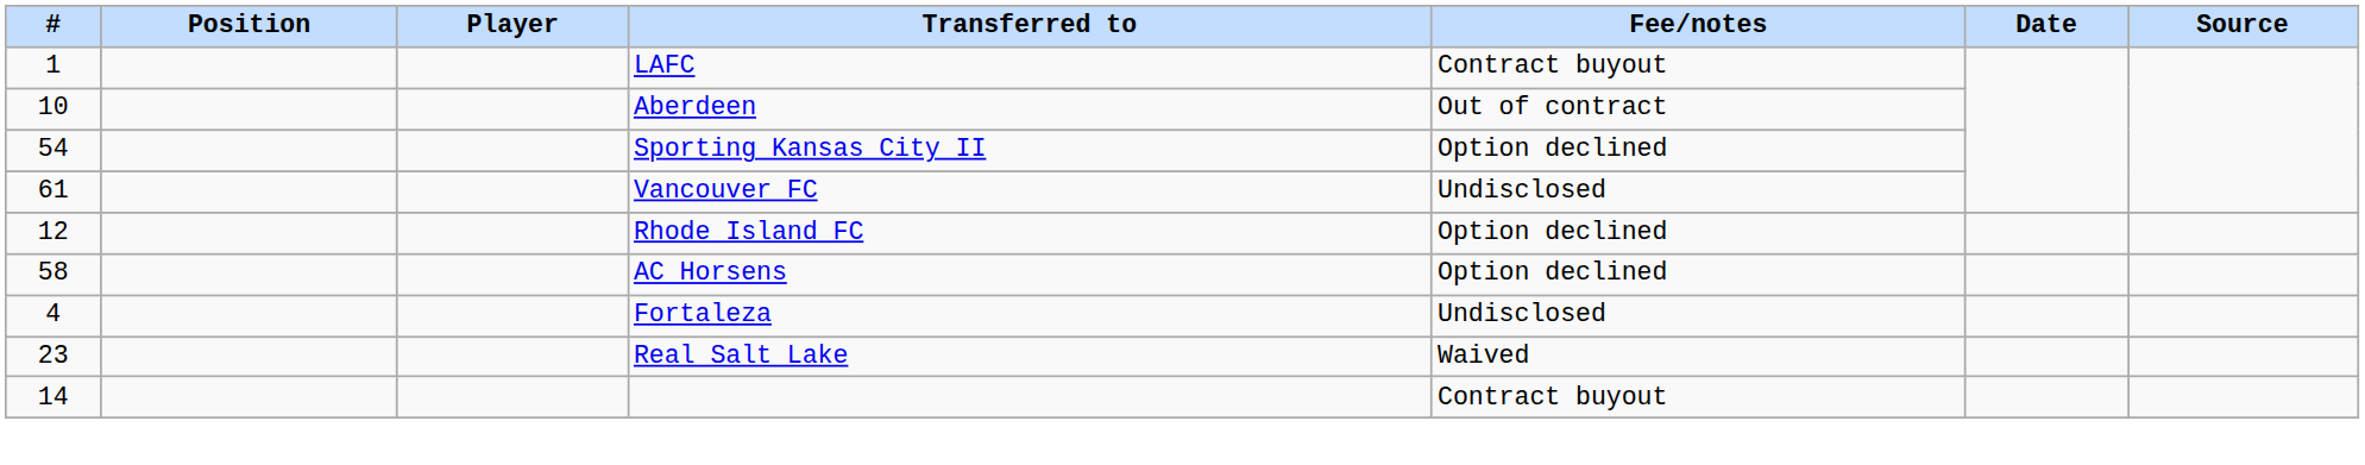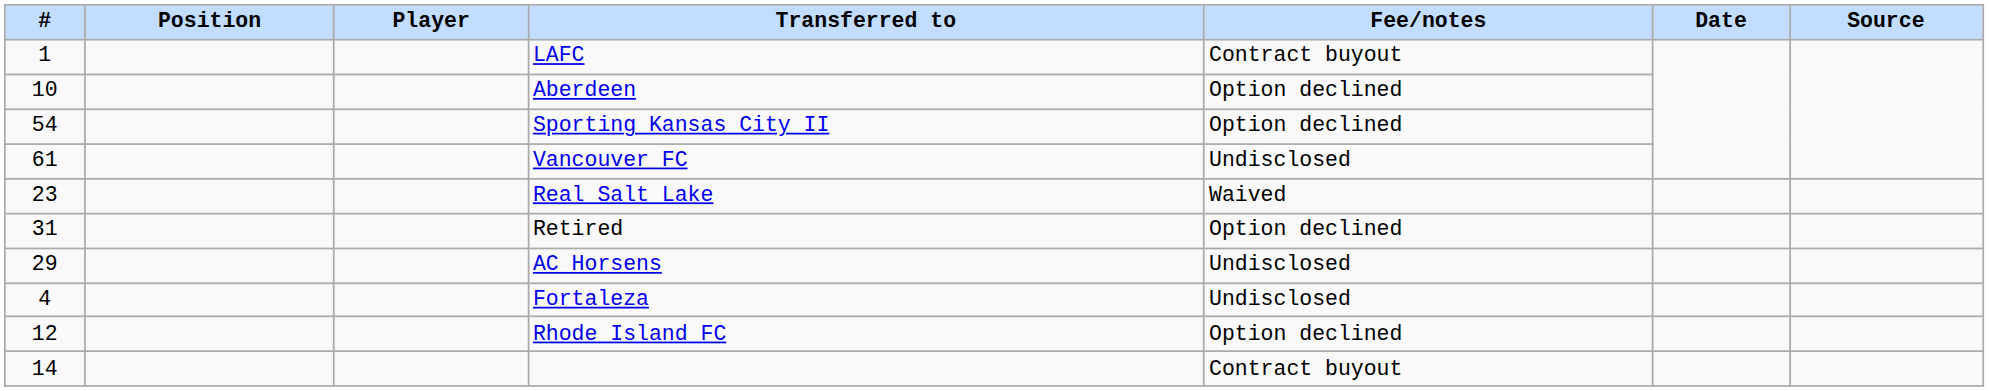Aberdeen | Fee/notes: Out of contract -> Option declined
rows swapped: Rhode Island FC <-> Real Salt Lake
+ row: 31 | Retired | Option declined
AC Horsens | #: 58 -> 29
AC Horsens | Fee/notes: Option declined -> Undisclosed
